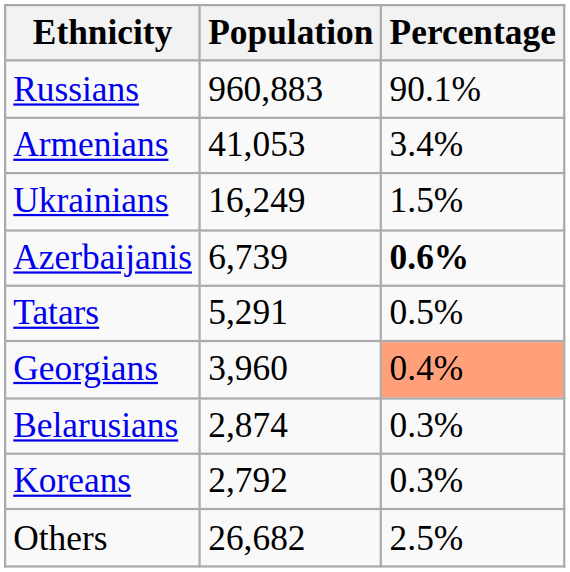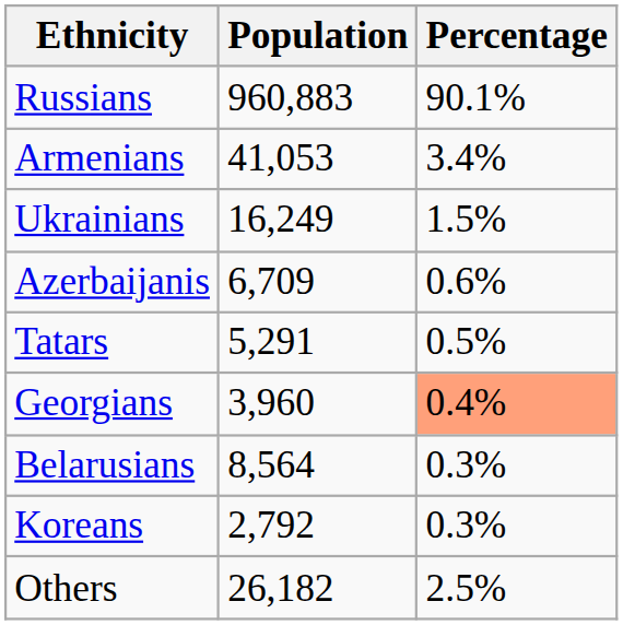Azerbaijanis | Population: 6,739 -> 6,709
Azerbaijanis | Percentage: bold -> normal
Belarusians | Population: 2,874 -> 8,564
Others | Population: 26,682 -> 26,182
